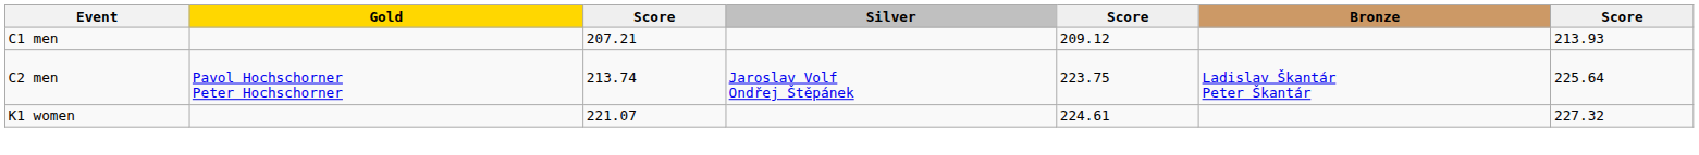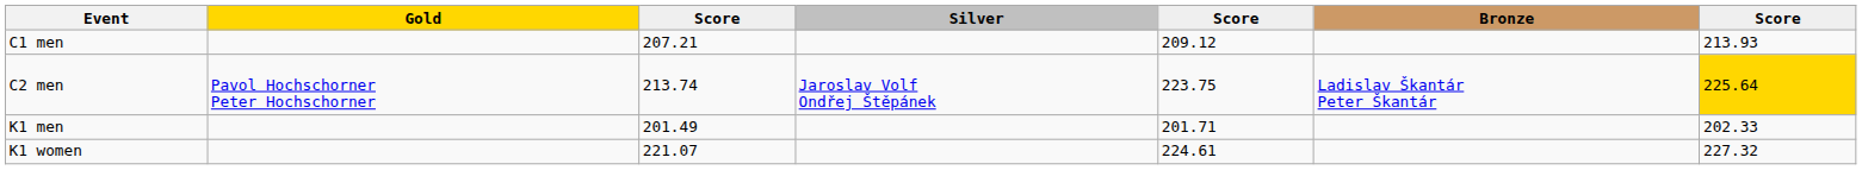C2 men | column 7: no background -> gold background
+ row: K1 men | 201.49 | 201.71 | 202.33
